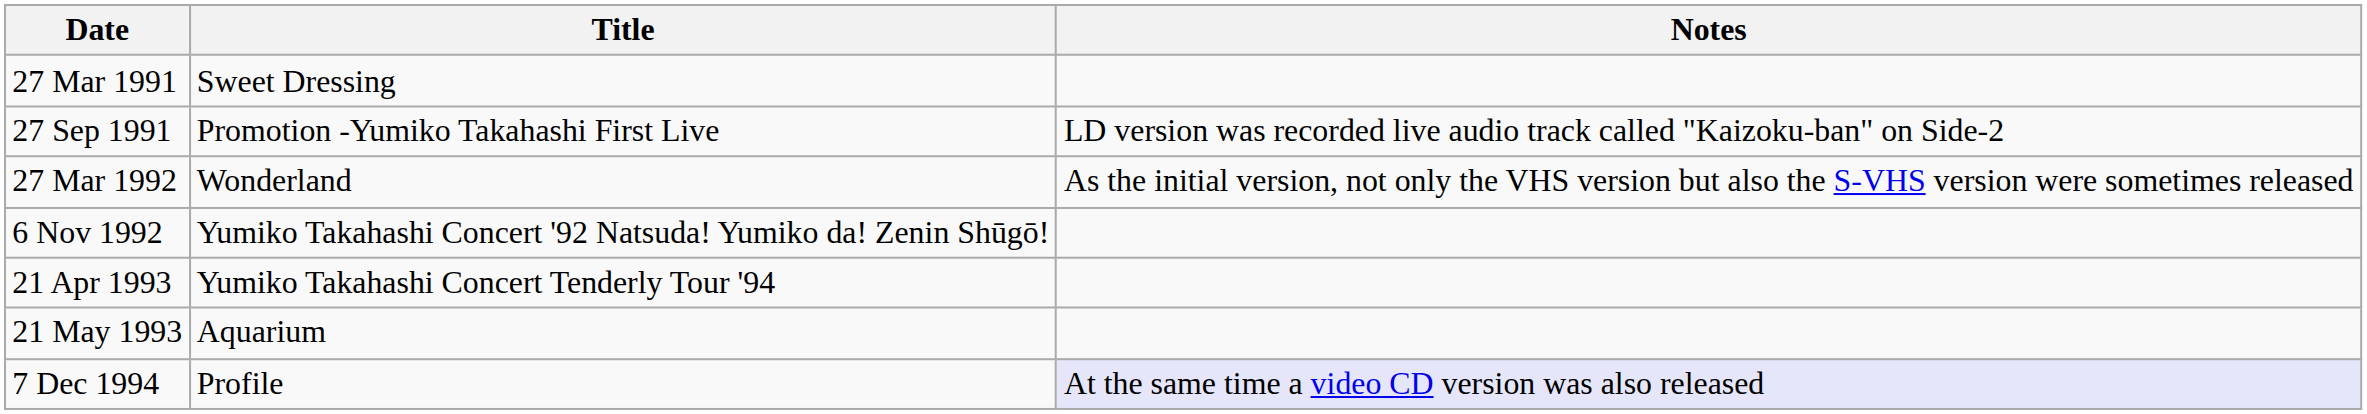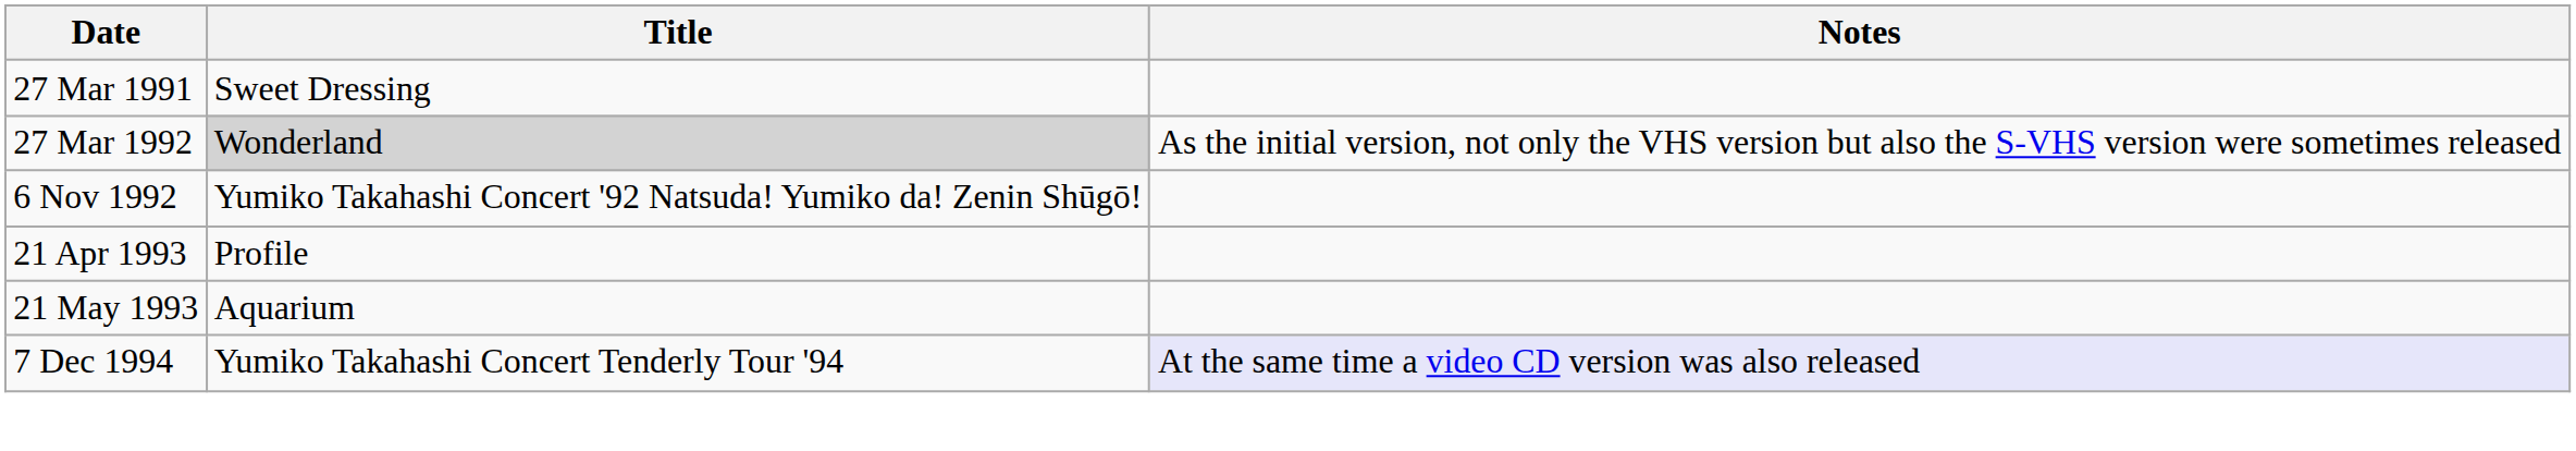- row: 27 Sep 1991 | Promotion -Yumiko Takahashi First Live | LD version was recorded live audio track called "Kaizoku-ban" on Side-2
27 Mar 1992 | Title: no background -> lightgrey background
21 Apr 1993 | Title: Yumiko Takahashi Concert Tenderly Tour '94 -> Profile
7 Dec 1994 | Title: Profile -> Yumiko Takahashi Concert Tenderly Tour '94
